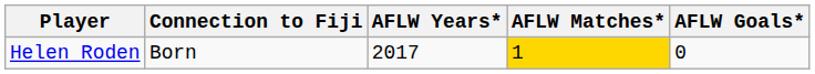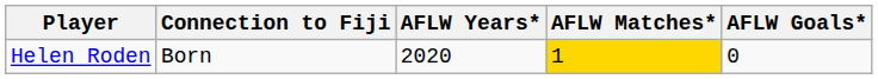Helen Roden | AFLW Years*: 2017 -> 2020
